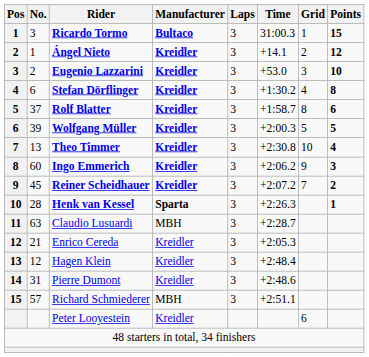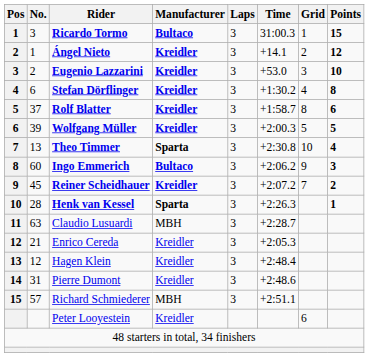Theo Timmer | Manufacturer: Kreidler -> Sparta
Ingo Emmerich | Manufacturer: Kreidler -> Bultaco
